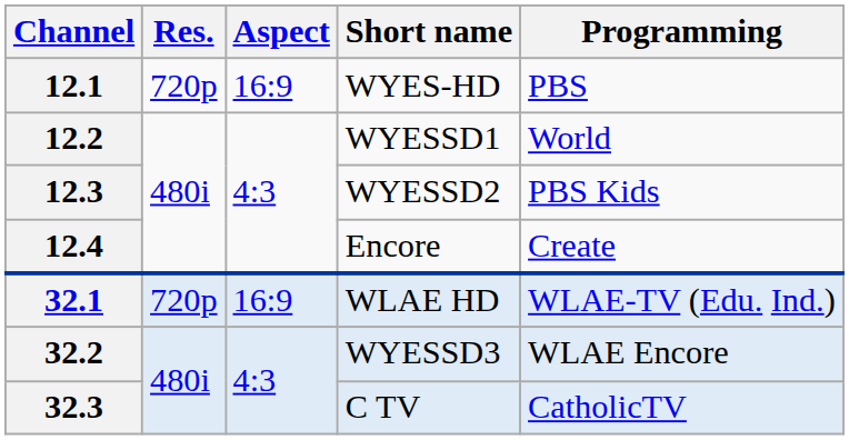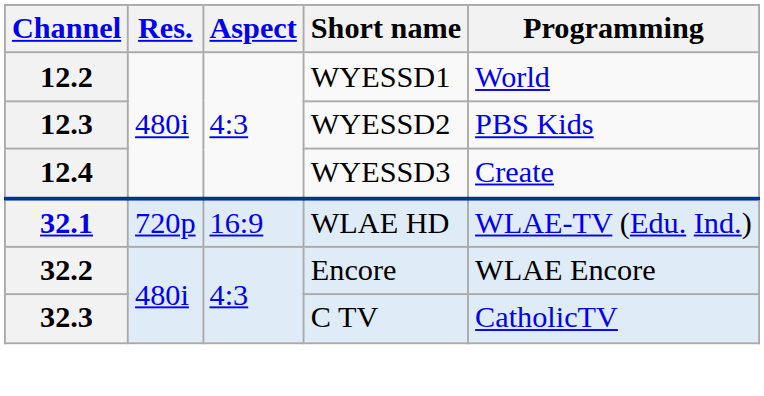- row: 12.1 | 720p | 16:9 | WYES-HD | PBS
12.4 | Short name: Encore -> WYESSD3
32.2 | Short name: WYESSD3 -> Encore
